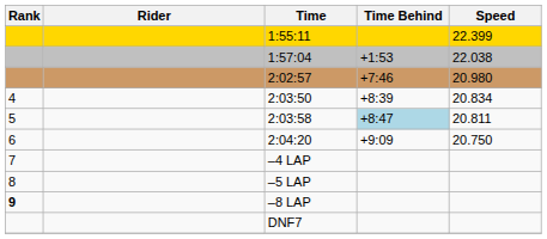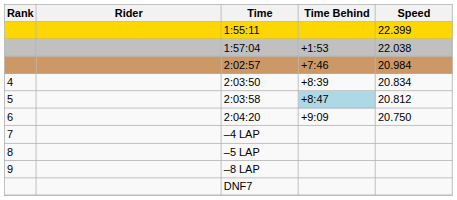2:02:57 | Speed: 20.980 -> 20.984
2:03:58 | Speed: 20.811 -> 20.812
–8 LAP | Rank: bold -> normal
